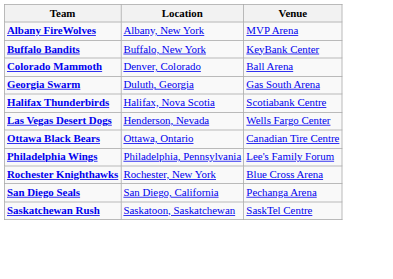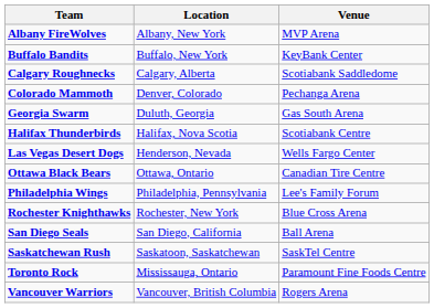+ row: Calgary Roughnecks | Calgary, Alberta | Scotiabank Saddledome
Colorado Mammoth | Venue: Ball Arena -> Pechanga Arena
San Diego Seals | Venue: Pechanga Arena -> Ball Arena
+ row: Toronto Rock | Mississauga, Ontario | Paramount Fine Foods Centre
+ row: Vancouver Warriors | Vancouver, British Columbia | Rogers Arena
